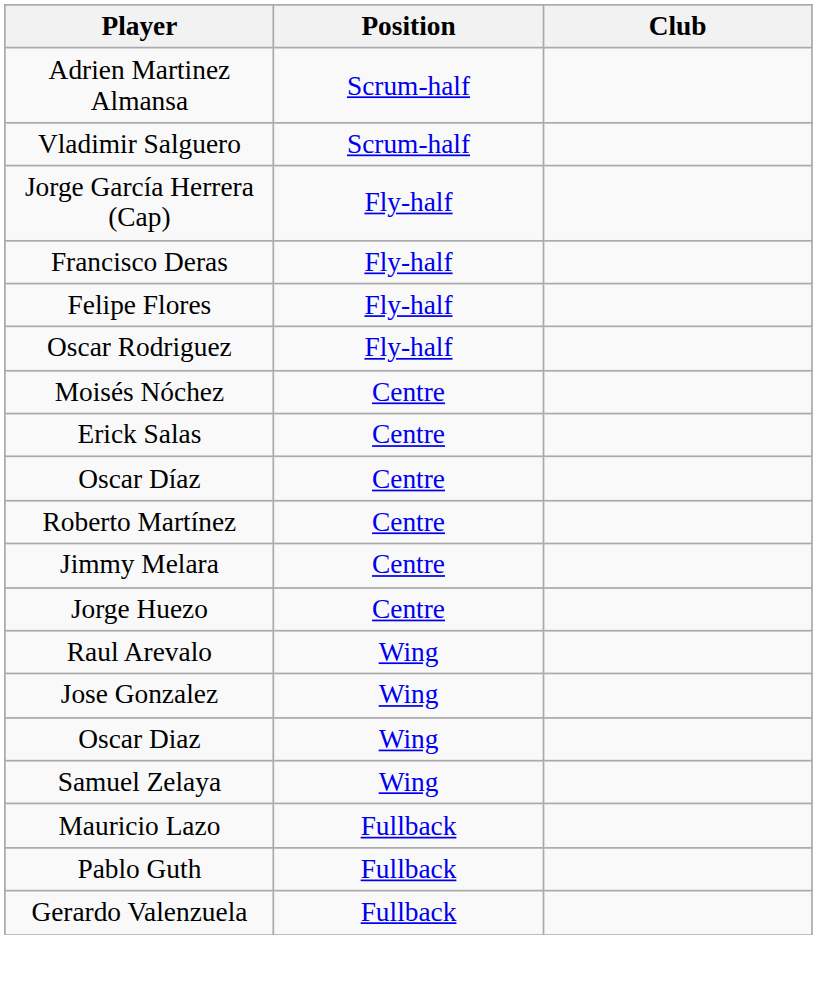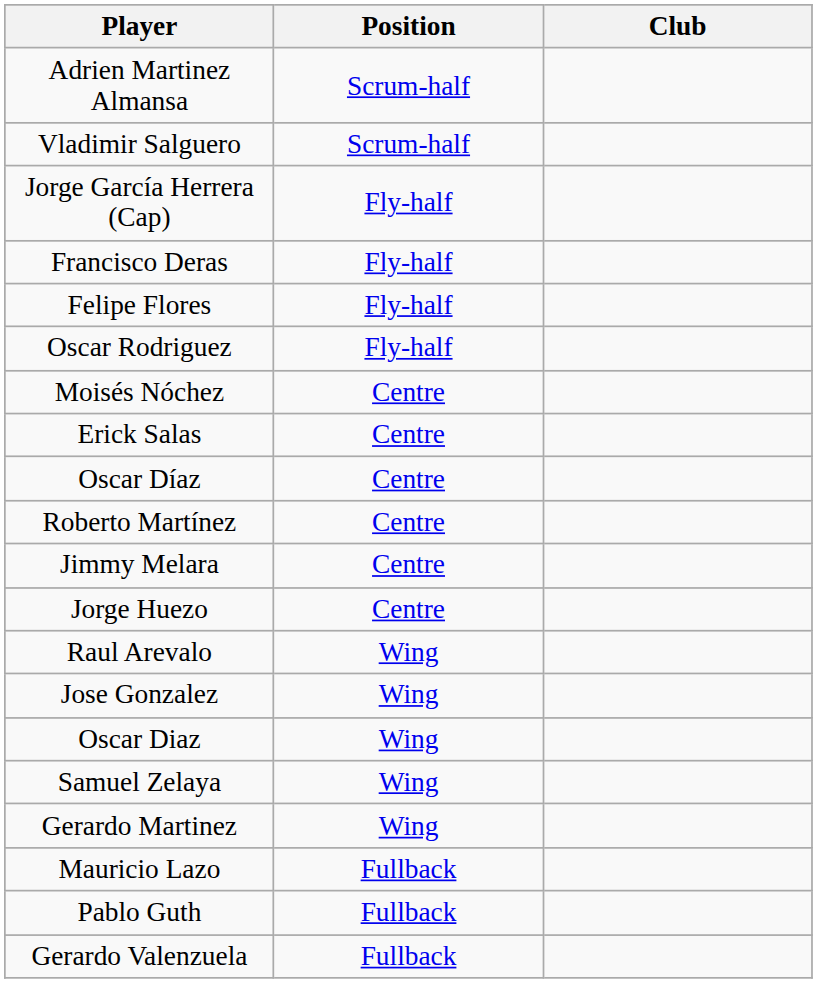+ row: Gerardo Martinez | Wing
